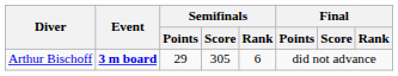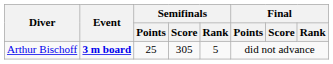Arthur Bischoff | Semifinals / Points: 29 -> 25
Arthur Bischoff | Semifinals / Rank: 6 -> 5
